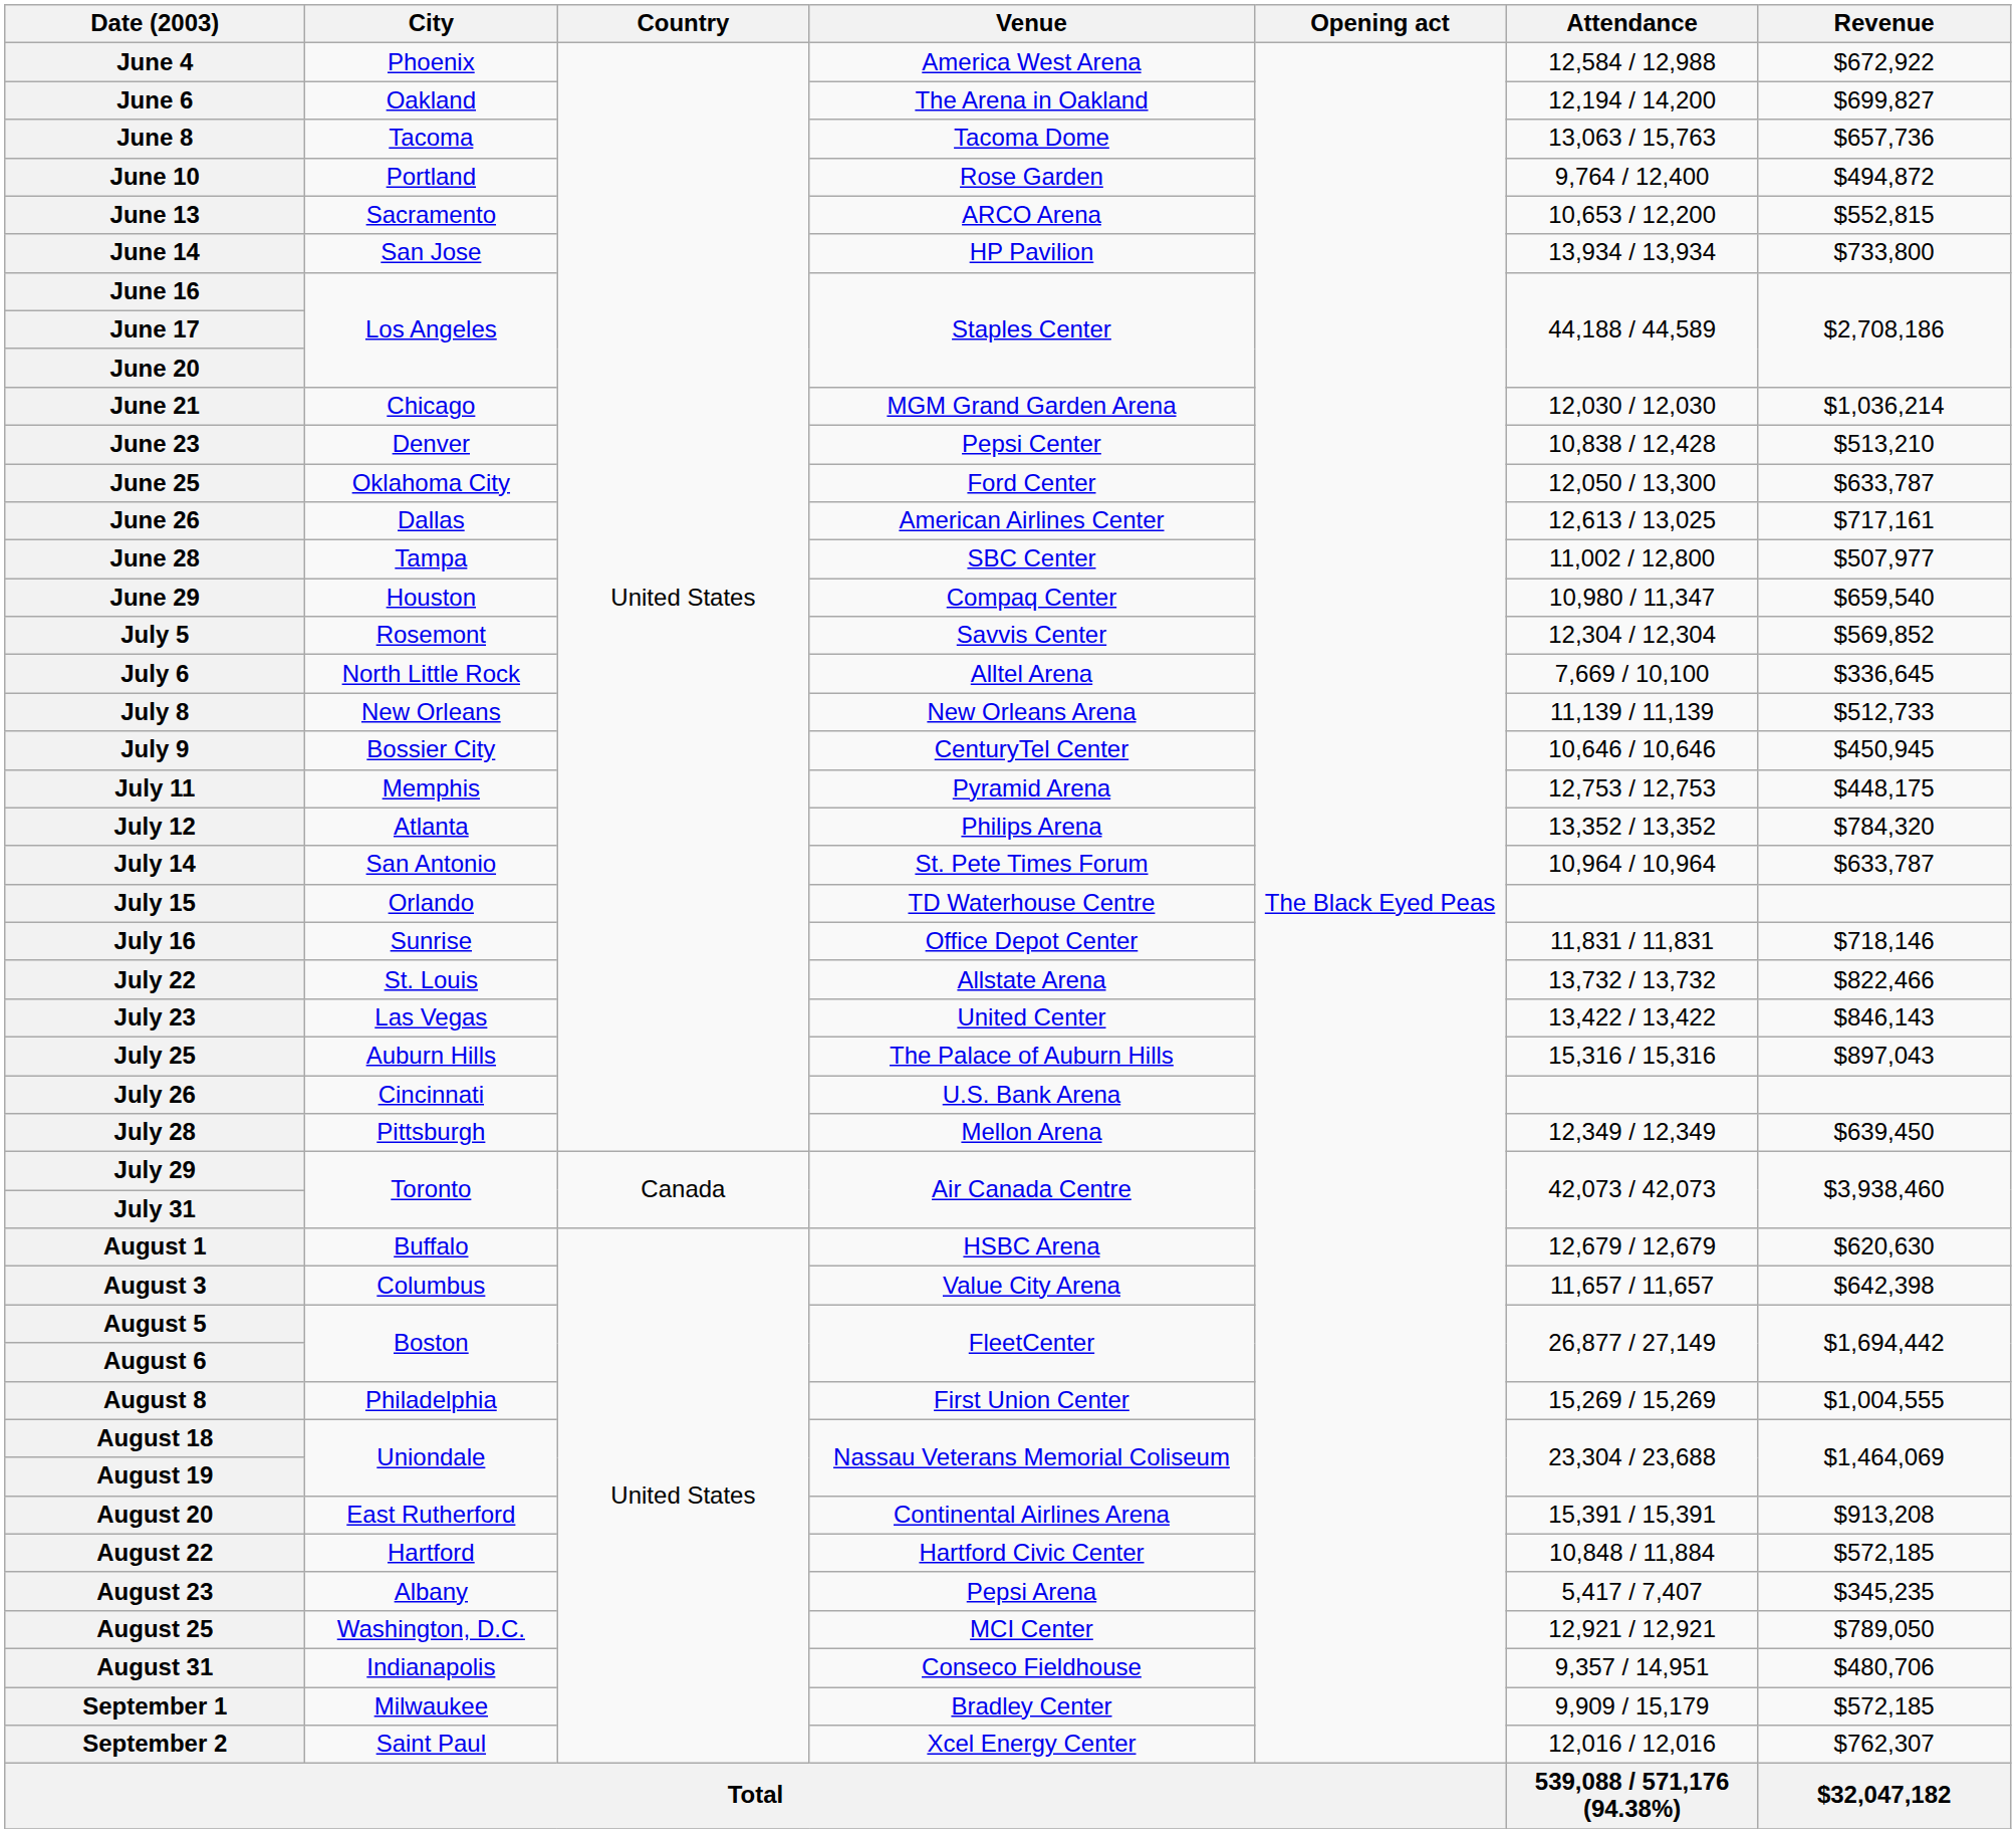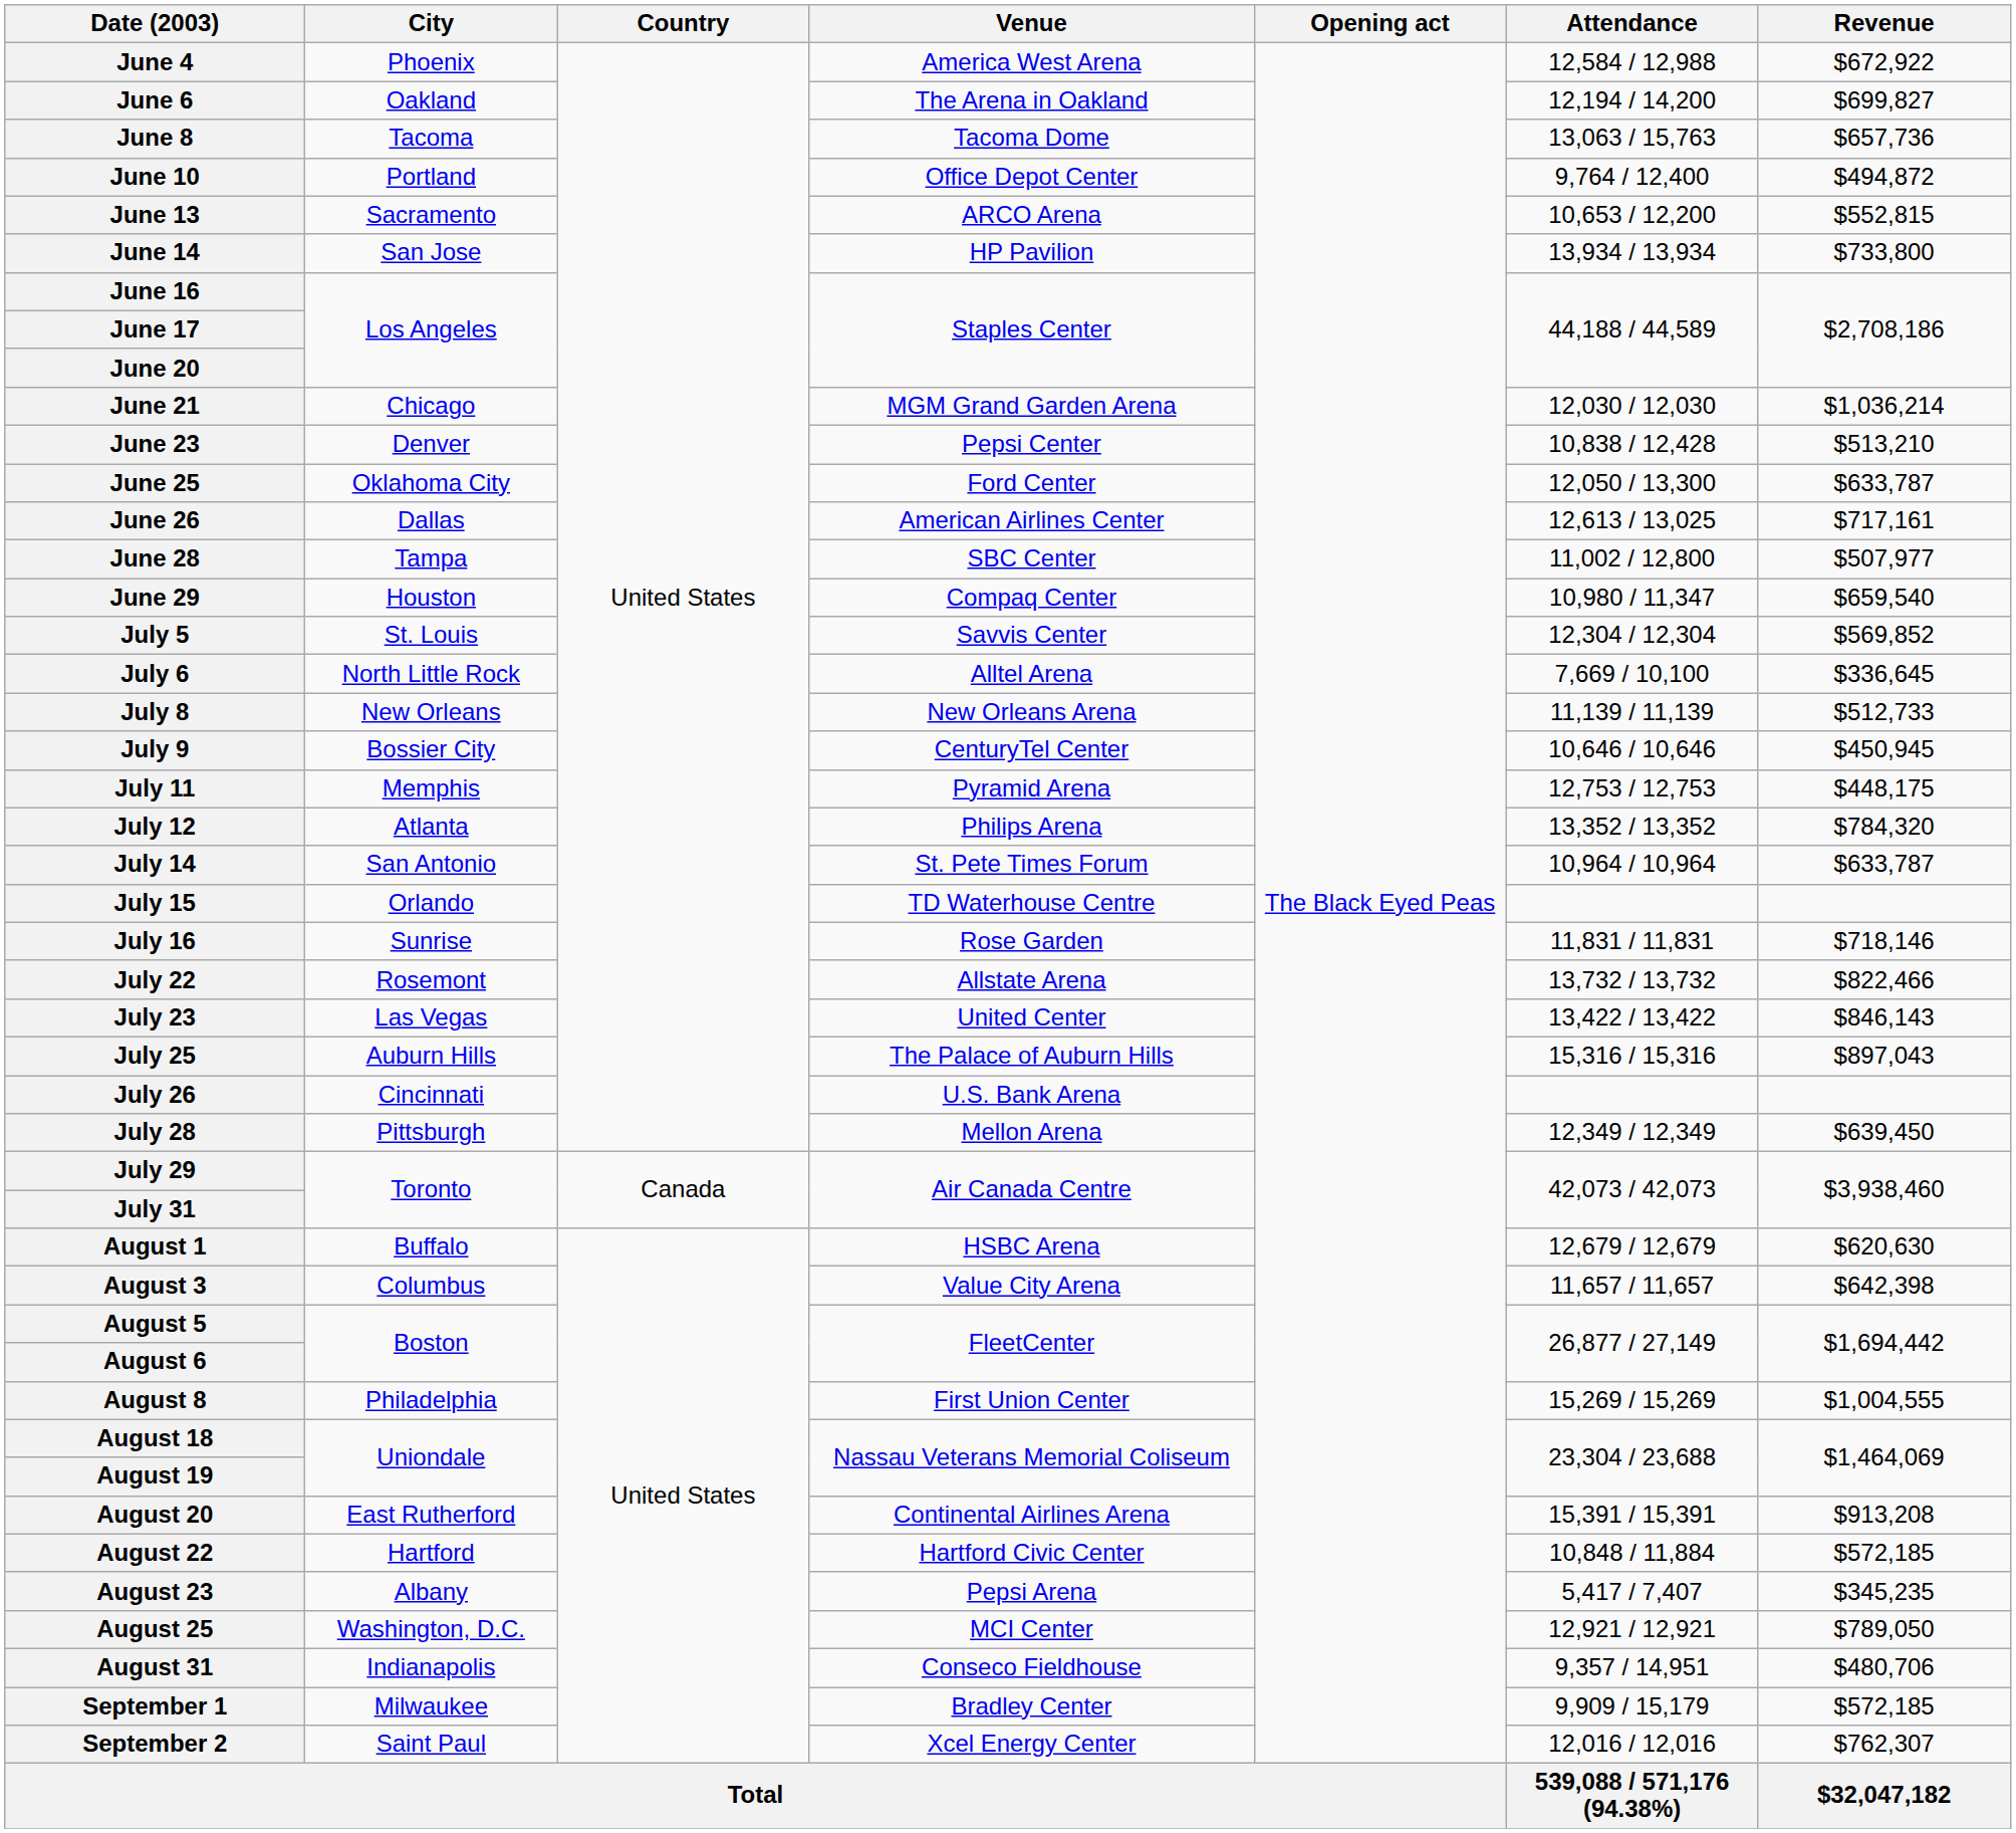June 10 | Venue: Rose Garden -> Office Depot Center
July 5 | City: Rosemont -> St. Louis
July 16 | Venue: Office Depot Center -> Rose Garden
July 22 | City: St. Louis -> Rosemont
